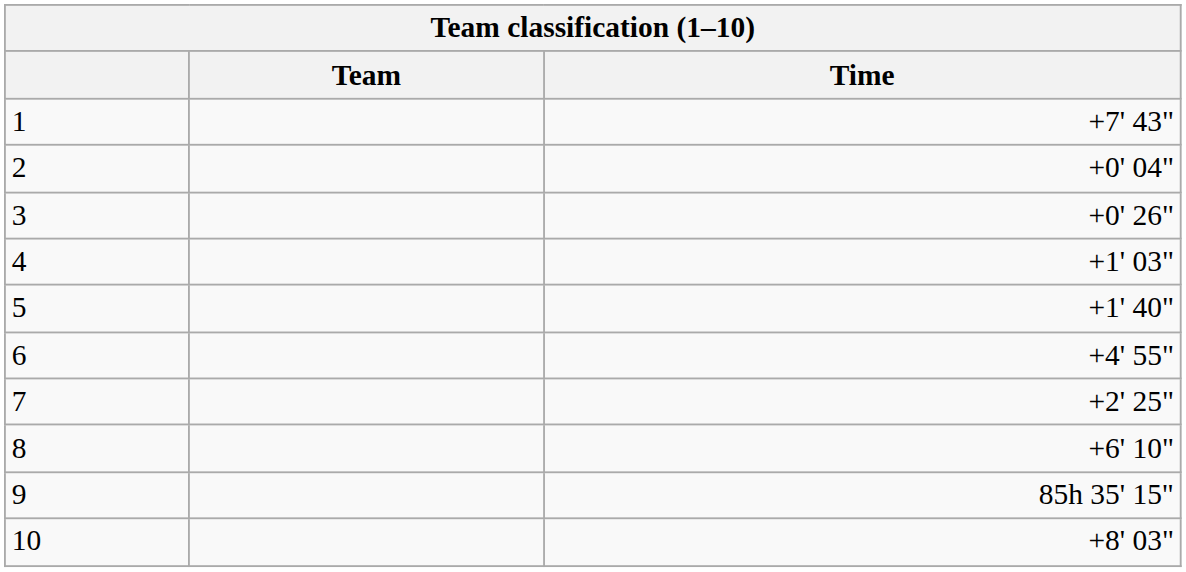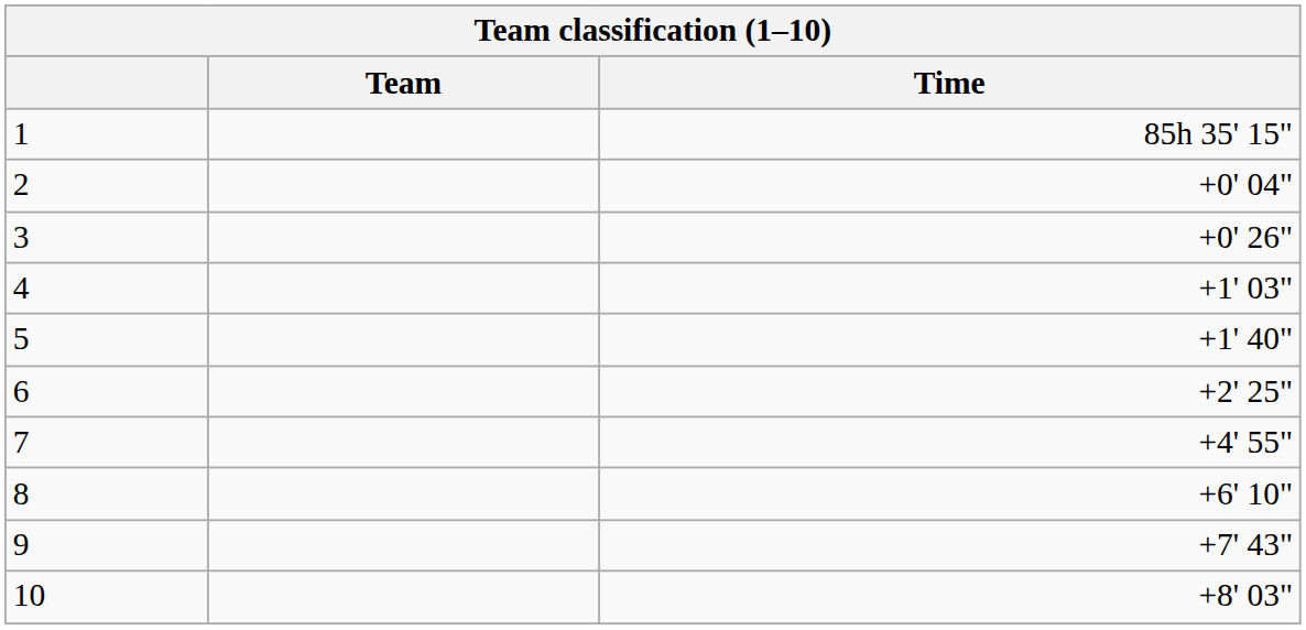1 | Time: +7' 43" -> 85h 35' 15"
6 | Time: +4' 55" -> +2' 25"
7 | Time: +2' 25" -> +4' 55"
9 | Time: 85h 35' 15" -> +7' 43"
